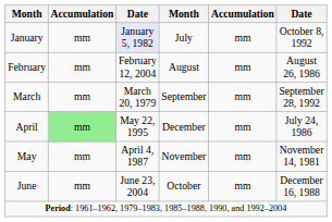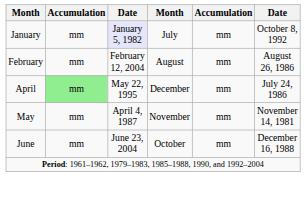- row: March | mm | March 20, 1979 | September | mm | September 28, 1992
